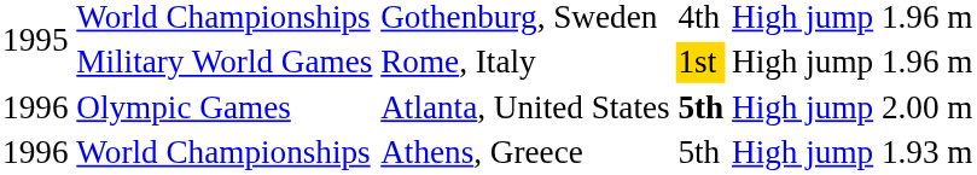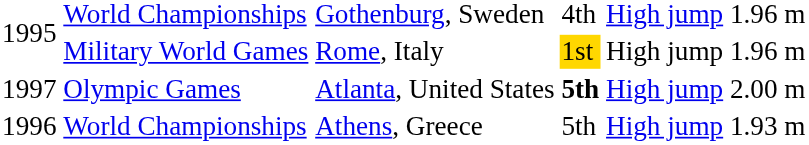Olympic Games | column 1: 1996 -> 1997
